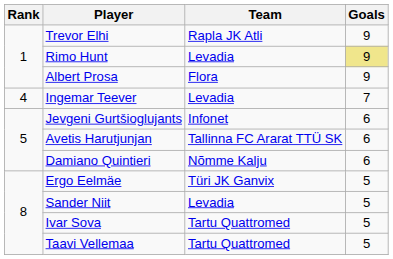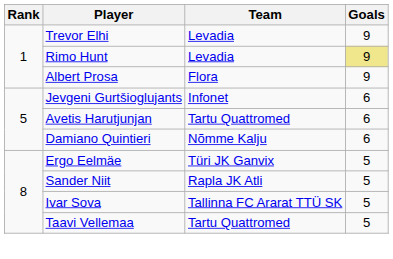Trevor Elhi | Team: Rapla JK Atli -> Levadia
- row: 4 | Ingemar Teever | Levadia | 7
Avetis Harutjunjan | Team: Tallinna FC Ararat TTÜ SK -> Tartu Quattromed
Sander Niit | Team: Levadia -> Rapla JK Atli
Ivar Sova | Team: Tartu Quattromed -> Tallinna FC Ararat TTÜ SK
